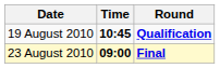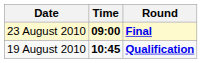rows swapped: 19 August 2010 <-> 23 August 2010
